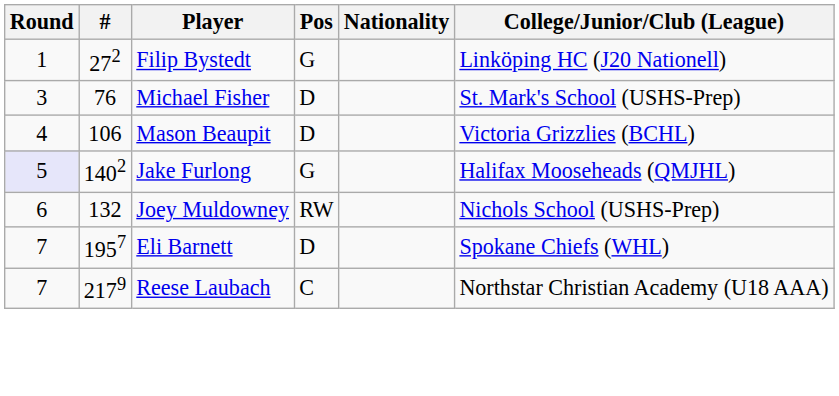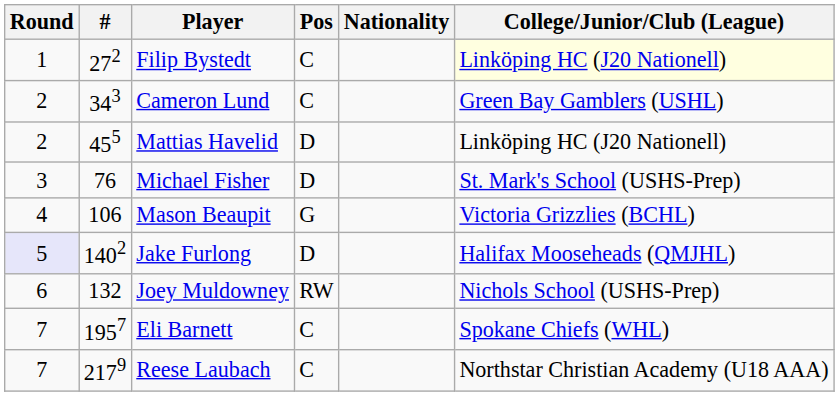Filip Bystedt | Pos: G -> C
Filip Bystedt | College/Junior/Club (League): no background -> lightyellow background
+ row: 2 | 343 | Cameron Lund | C | Green Bay Gamblers (USHL)
+ row: 2 | 455 | Mattias Havelid | D | Linköping HC (J20 Nationell)
Mason Beaupit | Pos: D -> G
Jake Furlong | Pos: G -> D
Eli Barnett | Pos: D -> C
